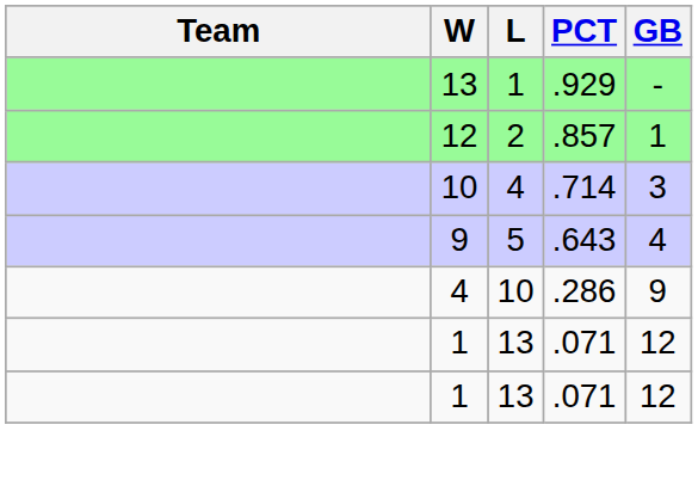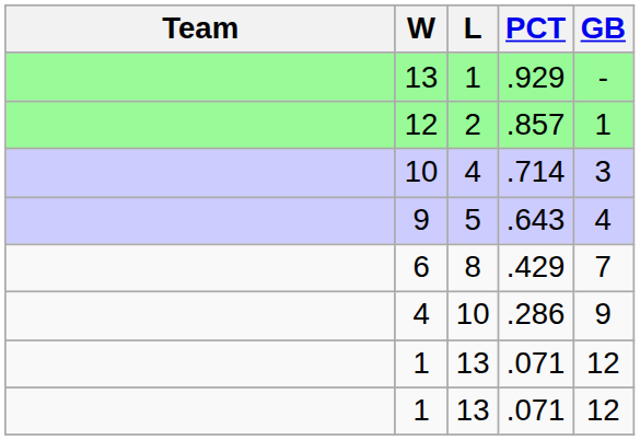+ row: 6 | 8 | .429 | 7
